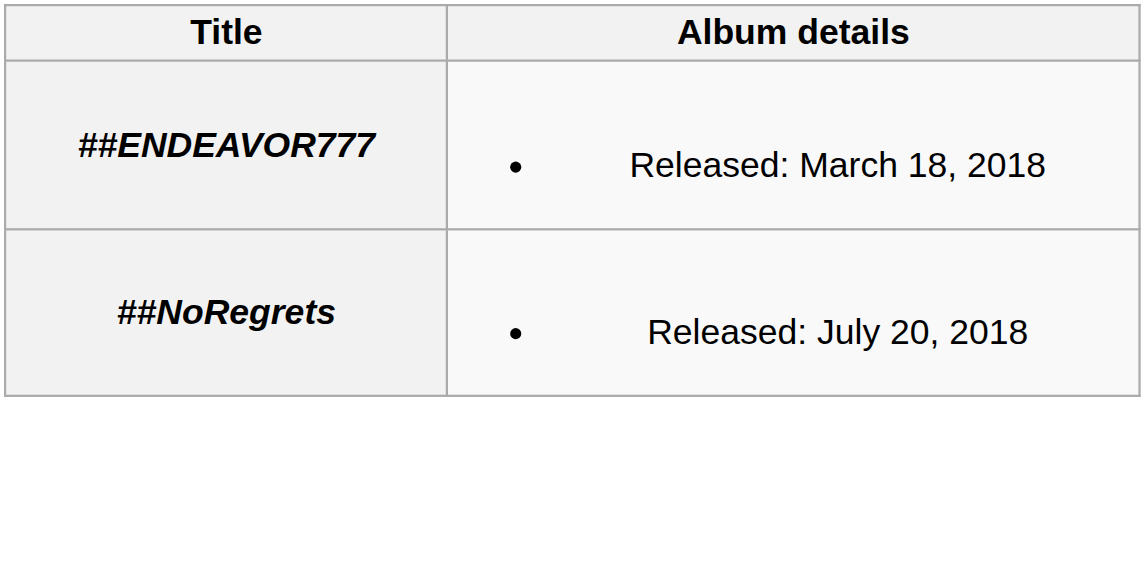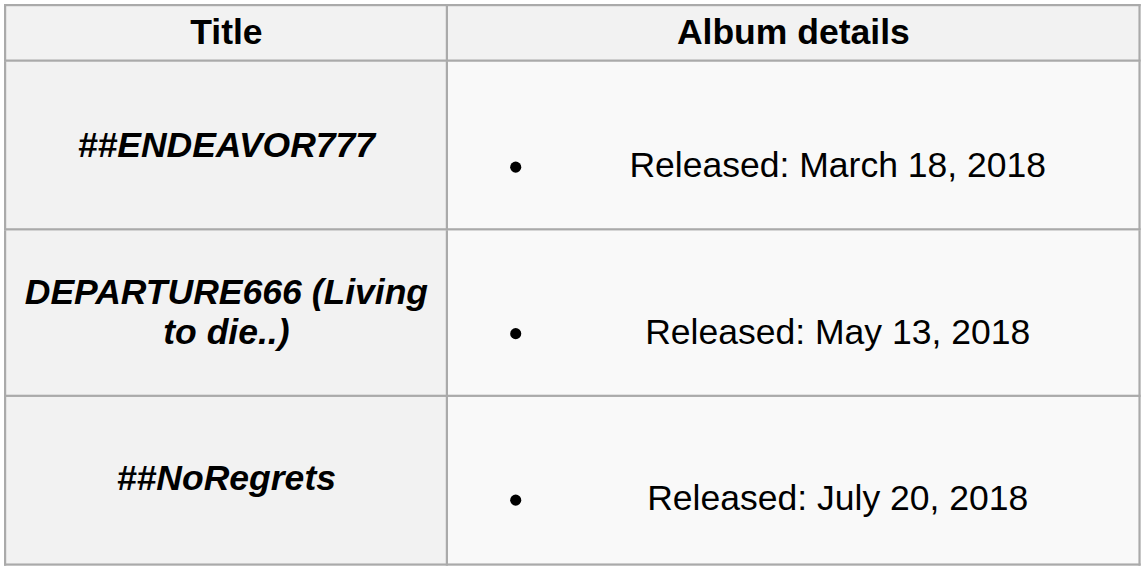+ row: DEPARTURE666 (Living to die..) | Released: May 13, 2018
